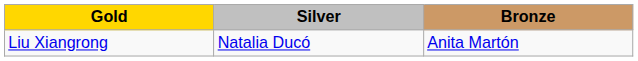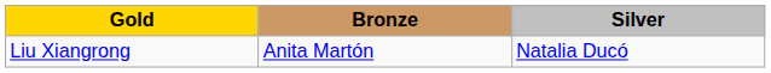columns swapped: Silver <-> Bronze
